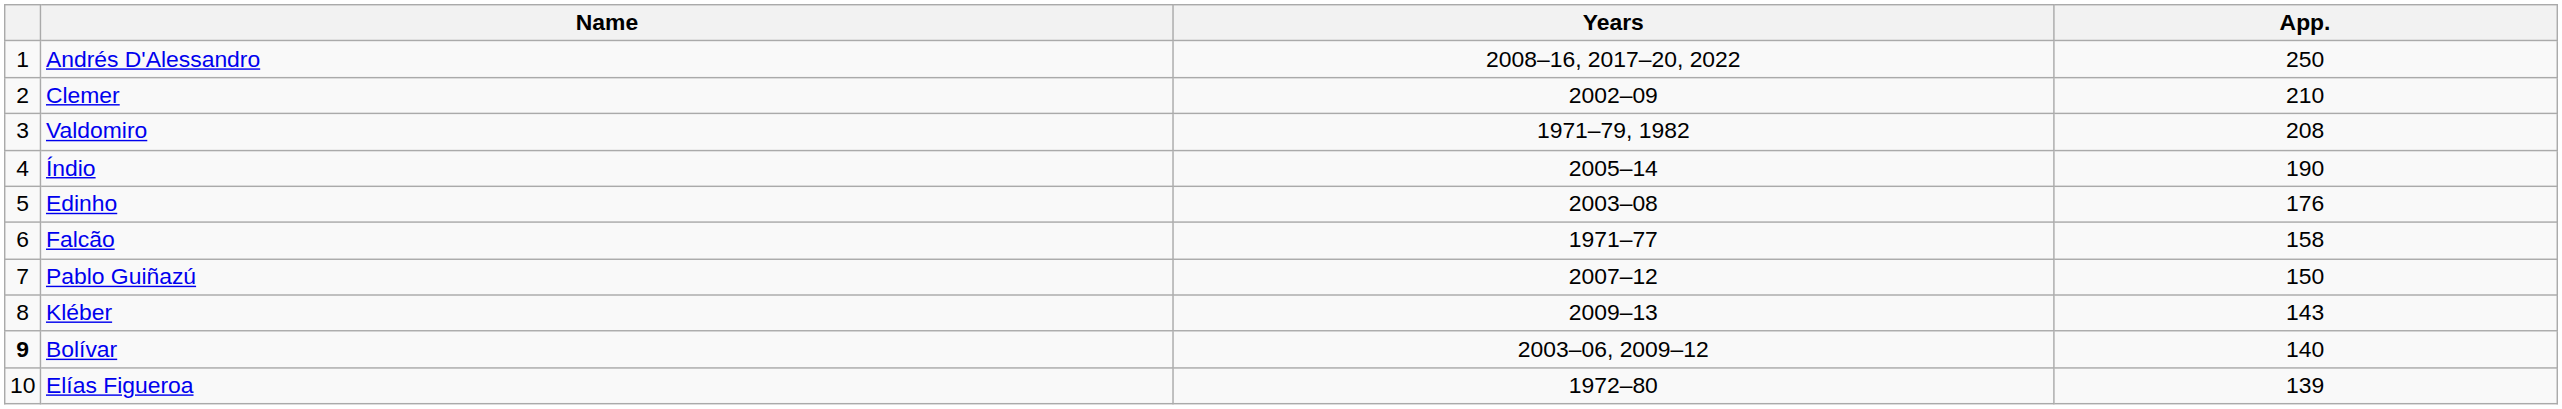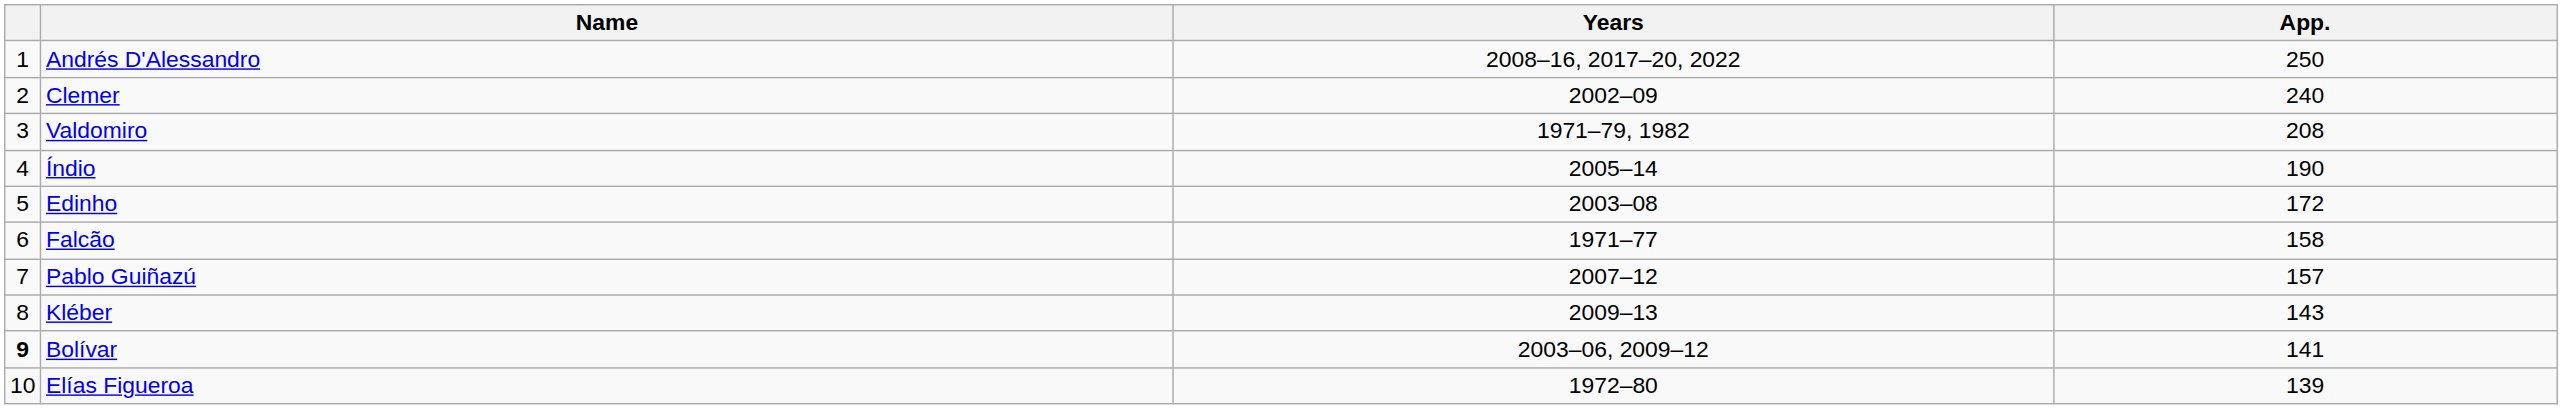Clemer | App.: 210 -> 240
Edinho | App.: 176 -> 172
Pablo Guiñazú | App.: 150 -> 157
Bolívar | App.: 140 -> 141
